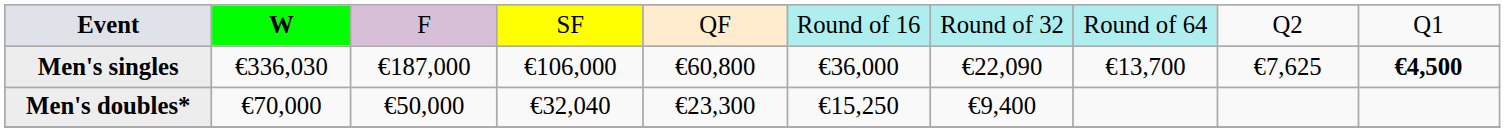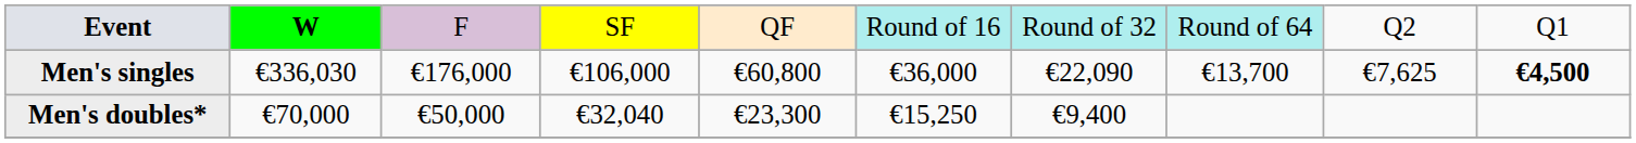Men's singles | column 3: €187,000 -> €176,000
